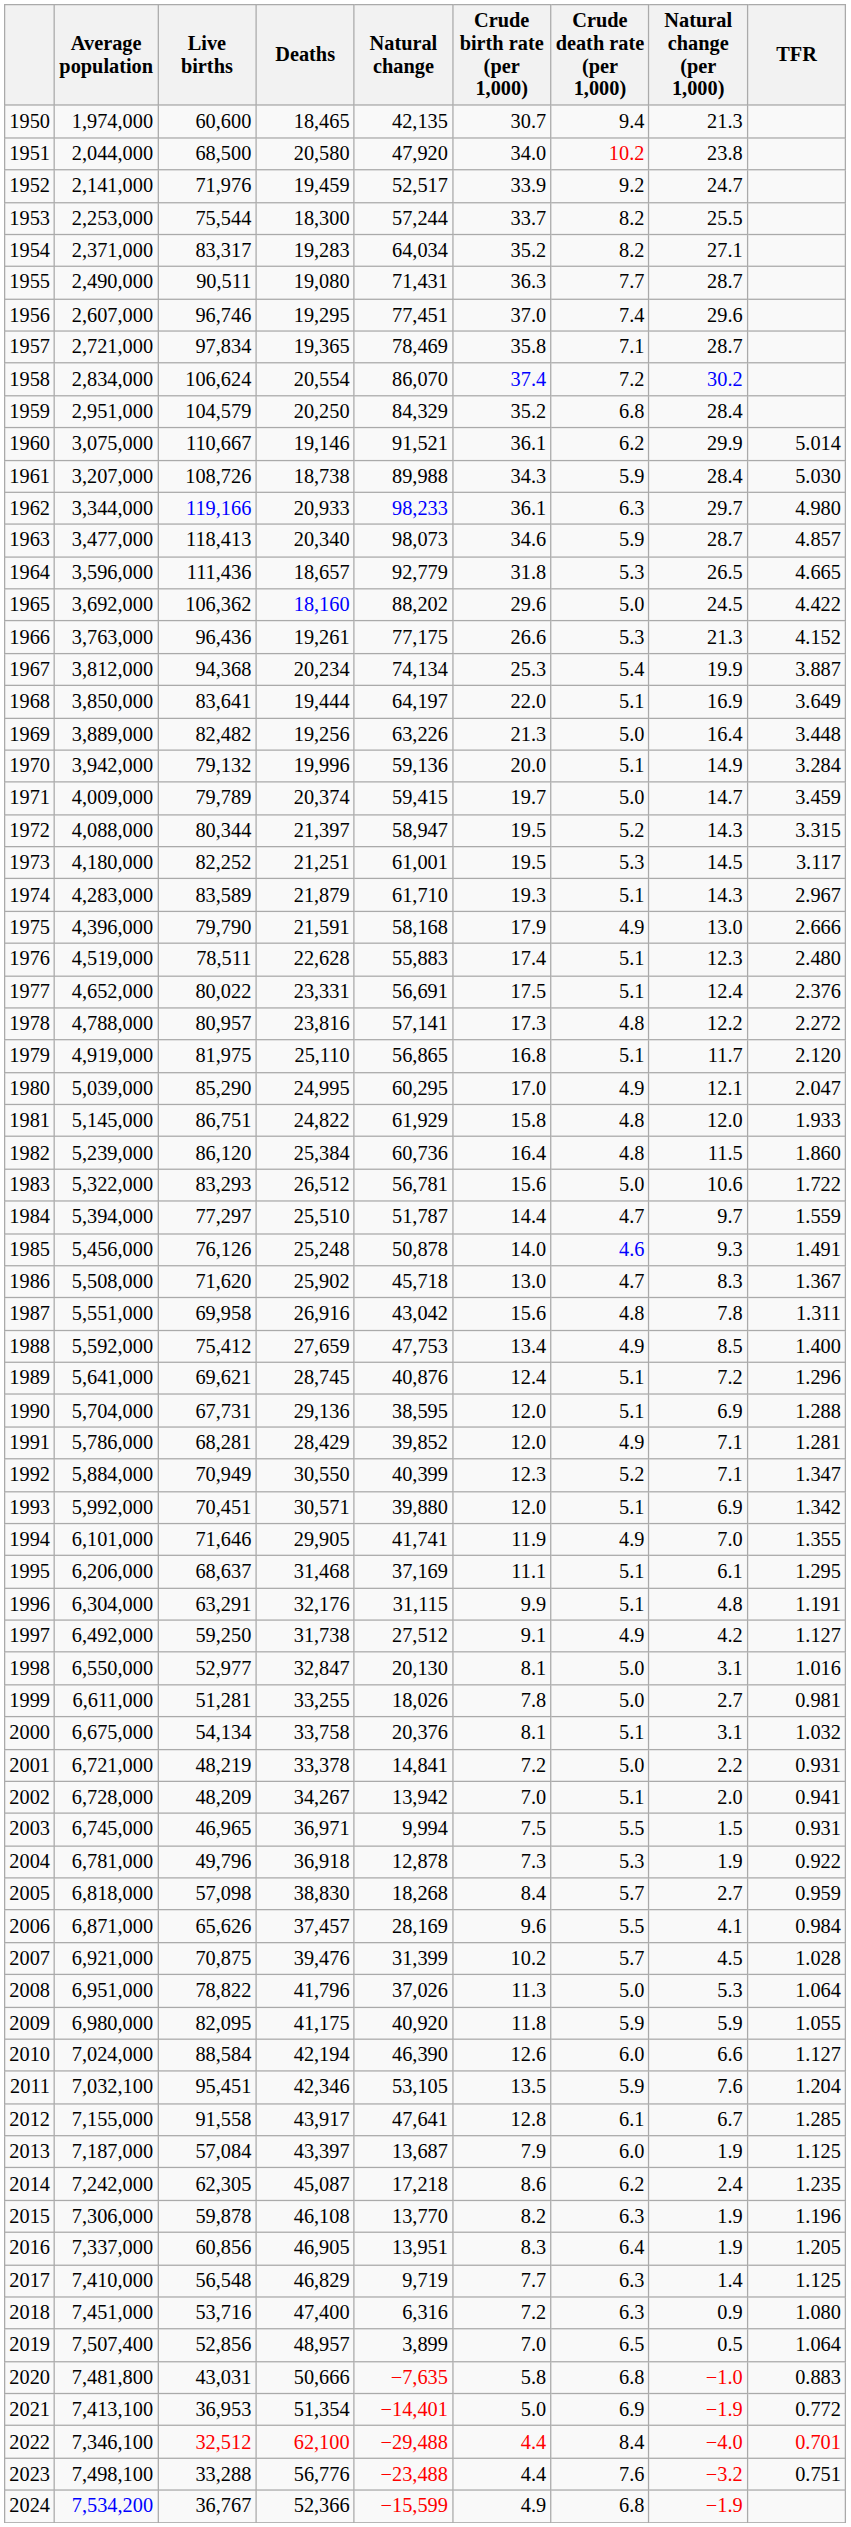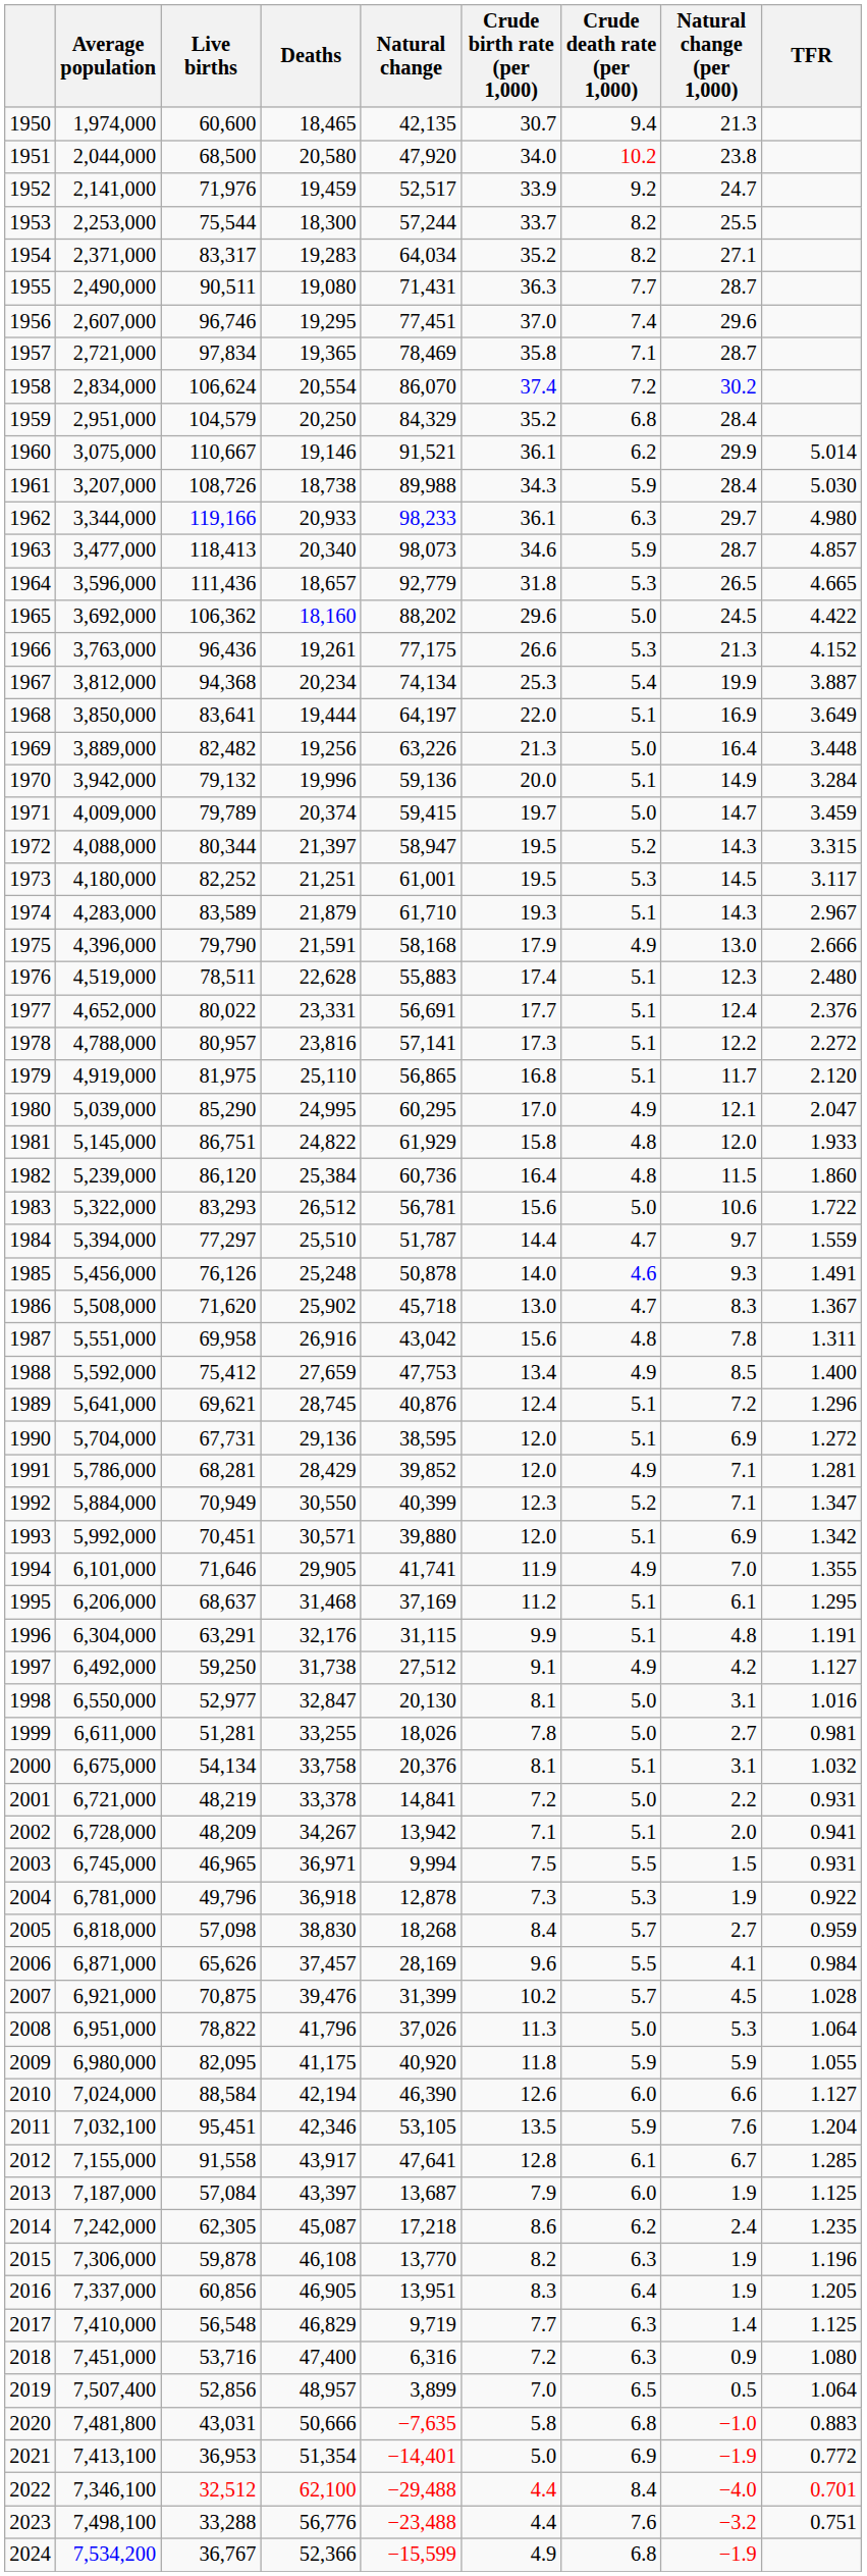1977 | Crude birth rate (per 1,000): 17.5 -> 17.7
1978 | Crude death rate (per 1,000): 4.8 -> 5.1
1990 | TFR: 1.288 -> 1.272
1995 | Crude birth rate (per 1,000): 11.1 -> 11.2
2002 | Crude birth rate (per 1,000): 7.0 -> 7.1
